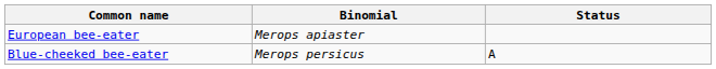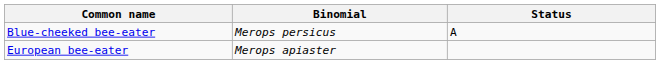rows swapped: Blue-cheeked bee-eater <-> European bee-eater
